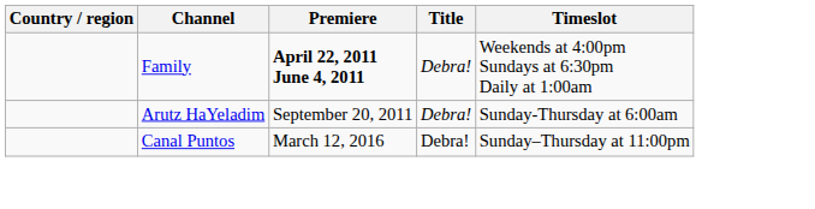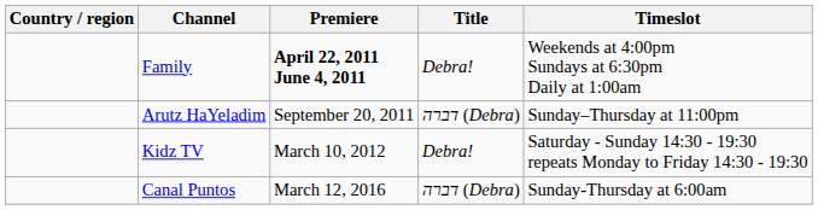Arutz HaYeladim | Title: Debra! -> דברה (Debra)
Arutz HaYeladim | Timeslot: Sunday-Thursday at 6:00am -> Sunday–Thursday at 11:00pm
+ row: Kidz TV | March 10, 2012 | Debra! | Saturday - Sunday 14:30 - 19:30 repeats Monday to Friday 14:30 - 19:30
Canal Puntos | Title: Debra! -> דברה (Debra)
Canal Puntos | Timeslot: Sunday–Thursday at 11:00pm -> Sunday-Thursday at 6:00am
